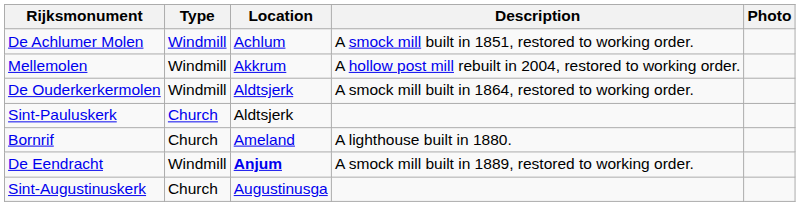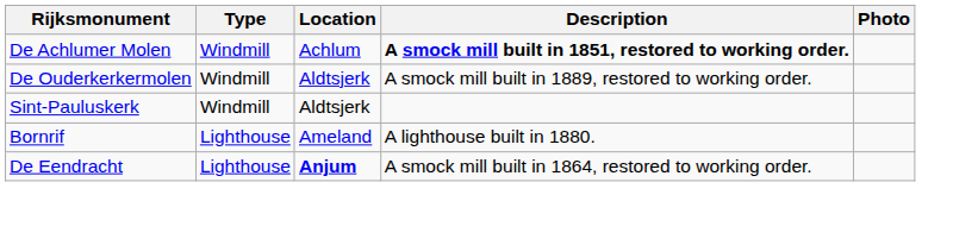De Achlumer Molen | Description: normal -> bold
- row: Mellemolen | Windmill | Akkrum | A hollow post mill rebuilt in 2004, restored to working order.
De Ouderkerkermolen | Description: A smock mill built in 1864, restored to working order. -> A smock mill built in 1889, restored to working order.
Sint-Pauluskerk | Type: Church -> Windmill
Bornrif | Type: Church -> Lighthouse
De Eendracht | Type: Windmill -> Lighthouse
De Eendracht | Description: A smock mill built in 1889, restored to working order. -> A smock mill built in 1864, restored to working order.
- row: Sint-Augustinuskerk | Church | Augustinusga
